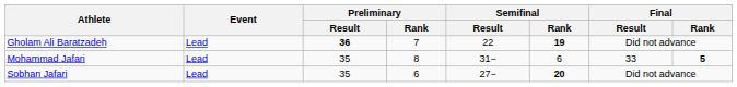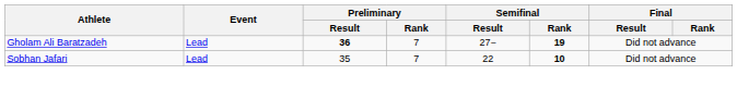Gholam Ali Baratzadeh | Semifinal / Result: 22 -> 27−
- row: Mohammad Jafari | Lead | 35 | 8 | 31− | 6 | 33 | 5
Sobhan Jafari | Preliminary / Rank: 6 -> 7
Sobhan Jafari | Semifinal / Result: 27− -> 22
Sobhan Jafari | Semifinal / Rank: 20 -> 10
